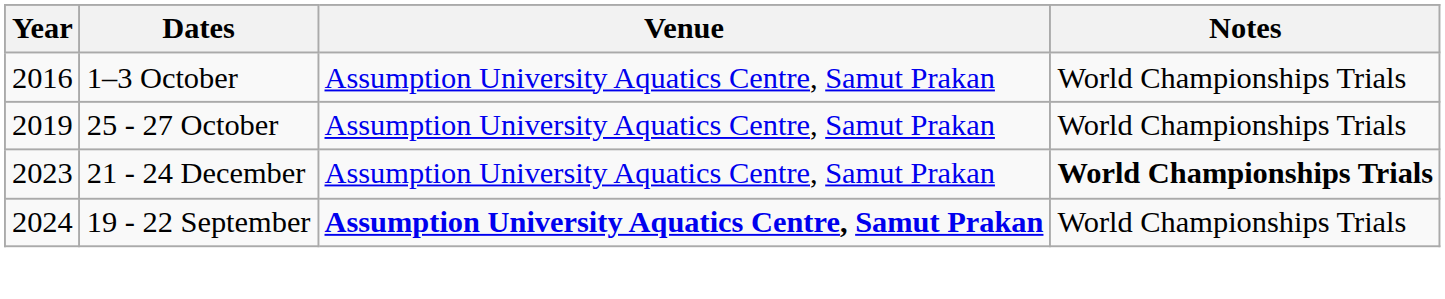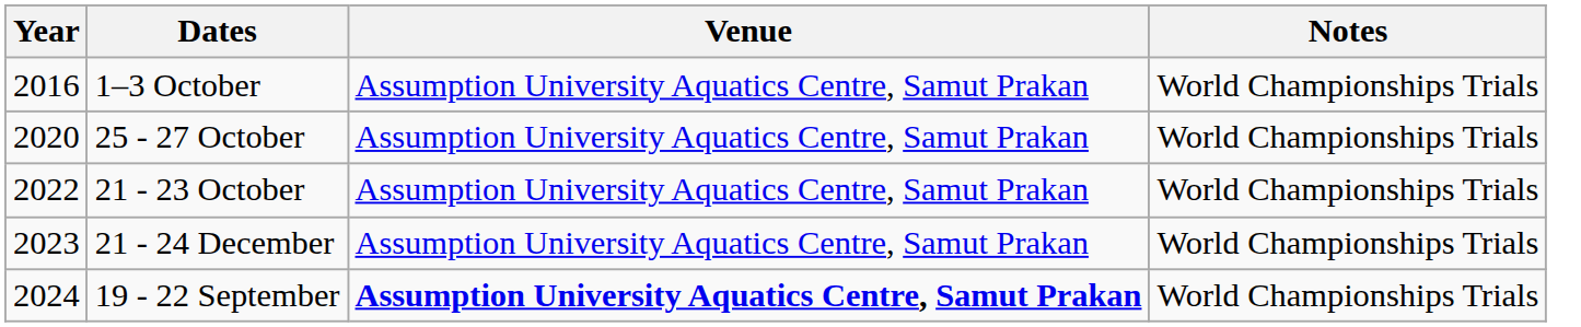25 - 27 October | Year: 2019 -> 2020
+ row: 2022 | 21 - 23 October | Assumption University Aquatics Centre, Samut Prakan | World Championships Trials
21 - 24 December | Notes: bold -> normal
